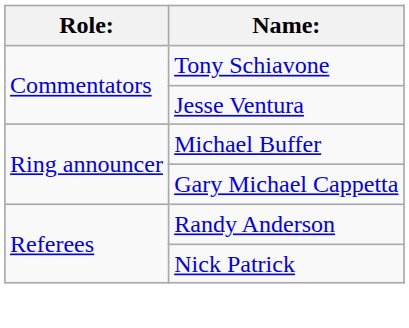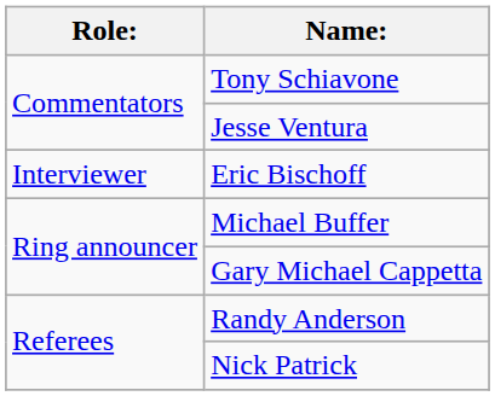+ row: Interviewer | Eric Bischoff
